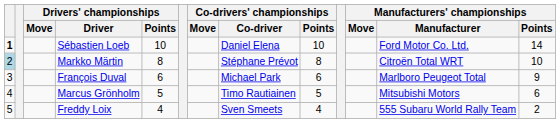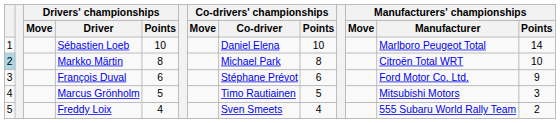Sébastien Loeb | column 1: bold -> normal
Sébastien Loeb | Manufacturers' championships / Manufacturer: Ford Motor Co. Ltd. -> Marlboro Peugeot Total
Markko Märtin | Co-drivers' championships / Co-driver: Stéphane Prévot -> Michael Park
François Duval | Co-drivers' championships / Co-driver: Michael Park -> Stéphane Prévot
François Duval | Manufacturers' championships / Manufacturer: Marlboro Peugeot Total -> Ford Motor Co. Ltd.
Marcus Grönholm | Manufacturers' championships / Points: 6 -> 3
